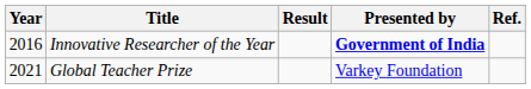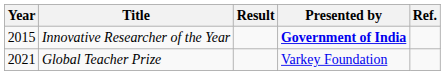Innovative Researcher of the Year | Year: 2016 -> 2015
